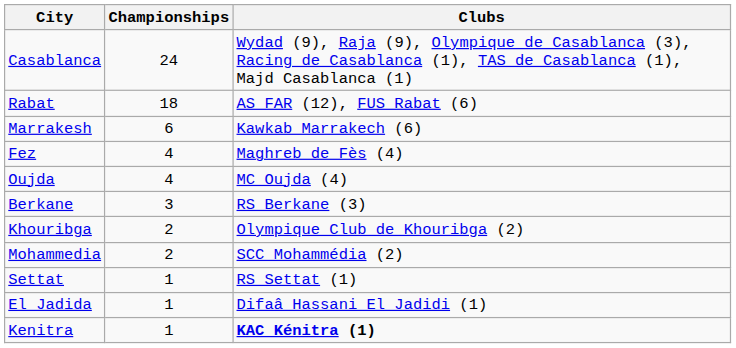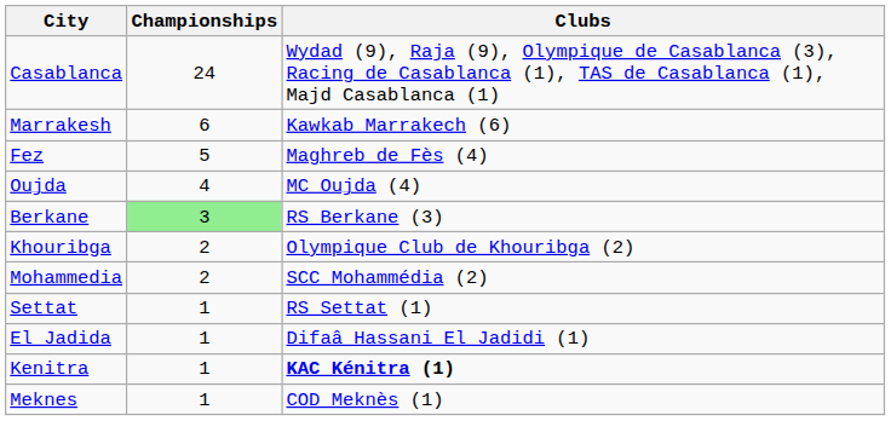- row: Rabat | 18 | AS FAR (12), FUS Rabat (6)
Fez | Championships: 4 -> 5
Berkane | Championships: no background -> lightgreen background
+ row: Meknes | 1 | COD Meknès (1)
